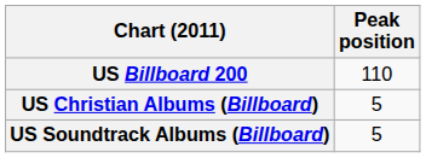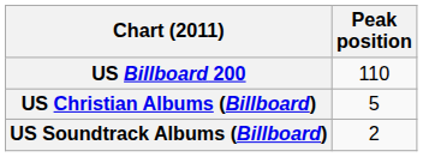US Soundtrack Albums (Billboard) | Peak position: 5 -> 2
